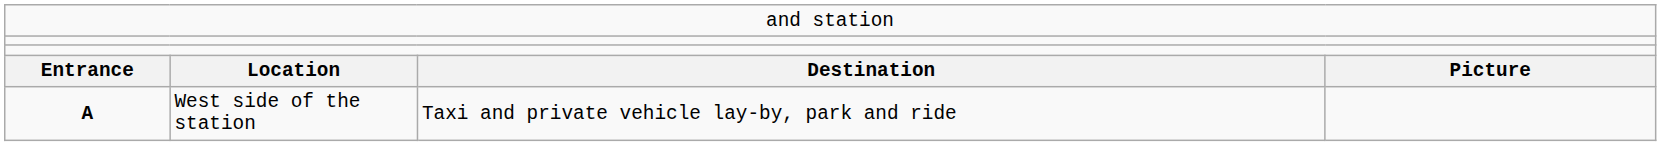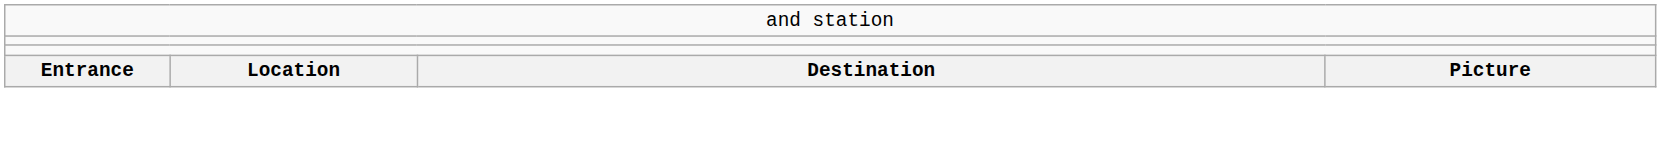- row: A | West side of the station | Taxi and private vehicle lay-by, park and ride
